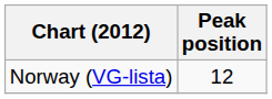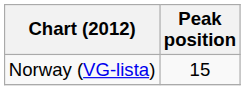Norway (VG-lista) | Peak position: 12 -> 15
